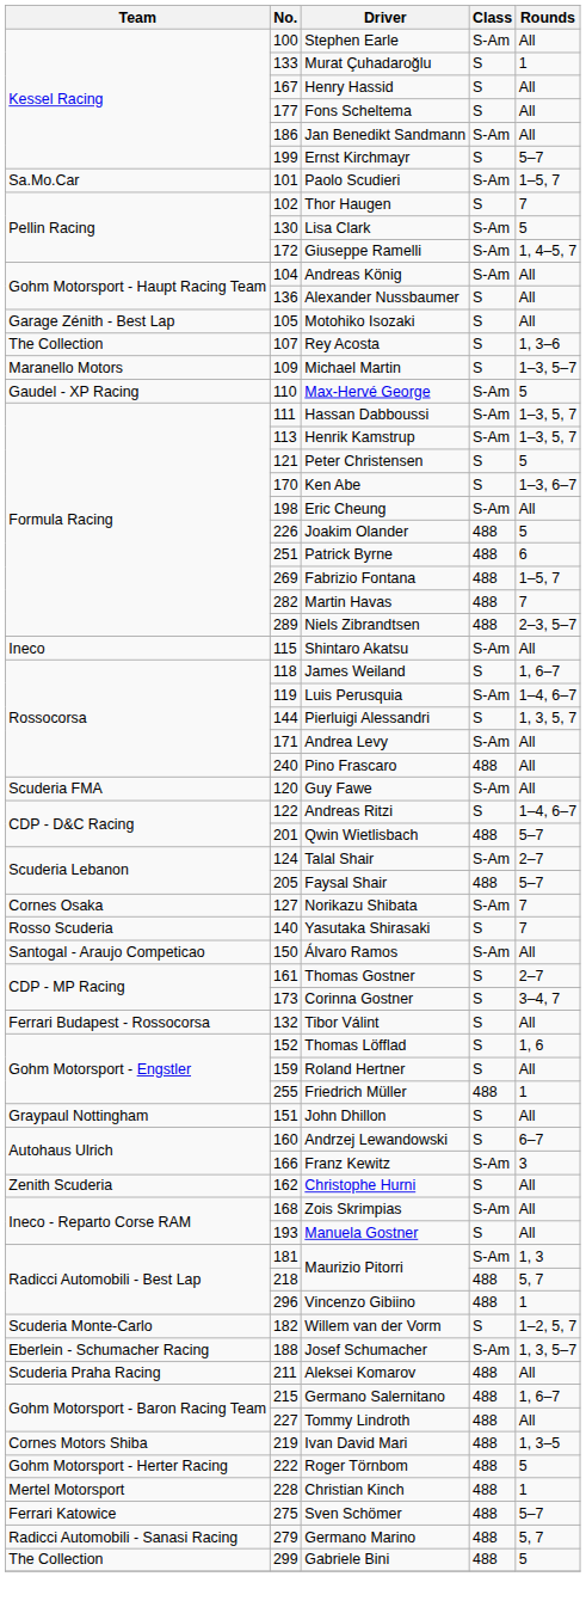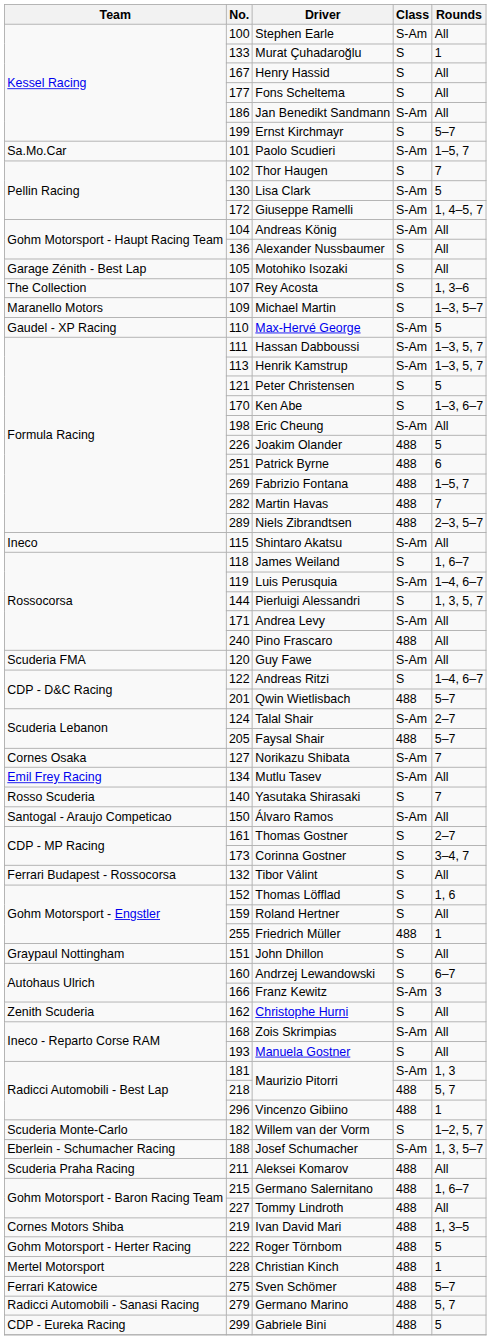+ row: Emil Frey Racing | 134 | Mutlu Tasev | S-Am | All
Gabriele Bini | Team: The Collection -> CDP - Eureka Racing
